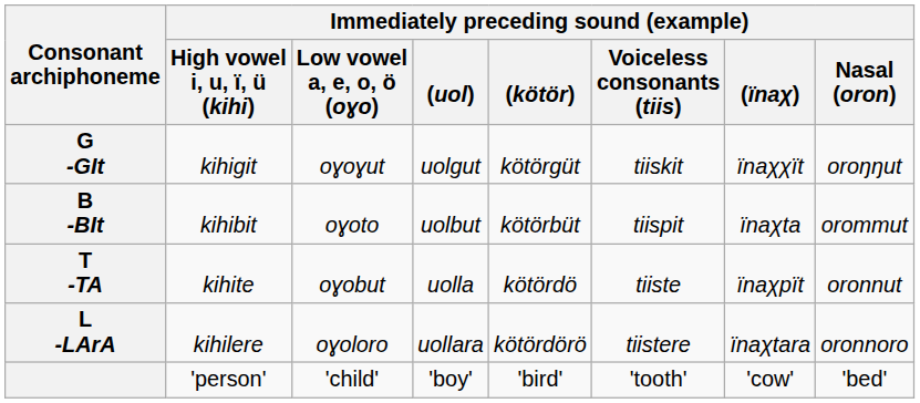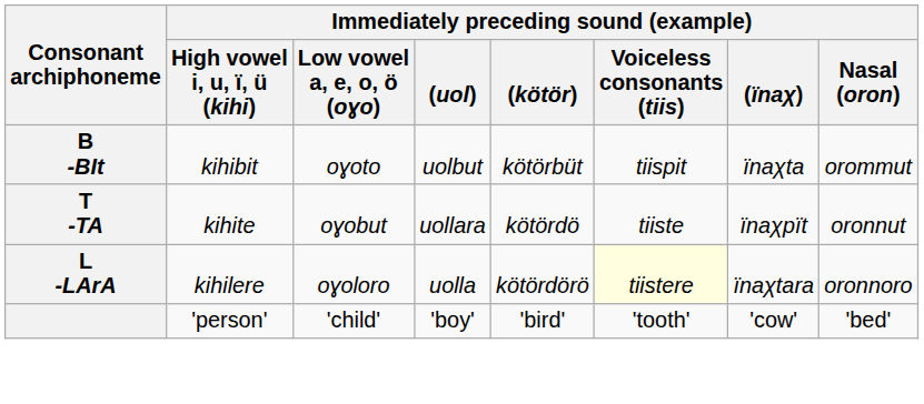- row: G -GIt | kihigit | oɣoɣut | uolgut | kötörgüt | tiiskit | ïnaχχït | oroŋŋut
T -TA | Immediately preceding sound (example) / (uol): uolla -> uollara
L -LArA | Immediately preceding sound (example) / (uol): uollara -> uolla
L -LArA | column 6: no background -> lightyellow background
